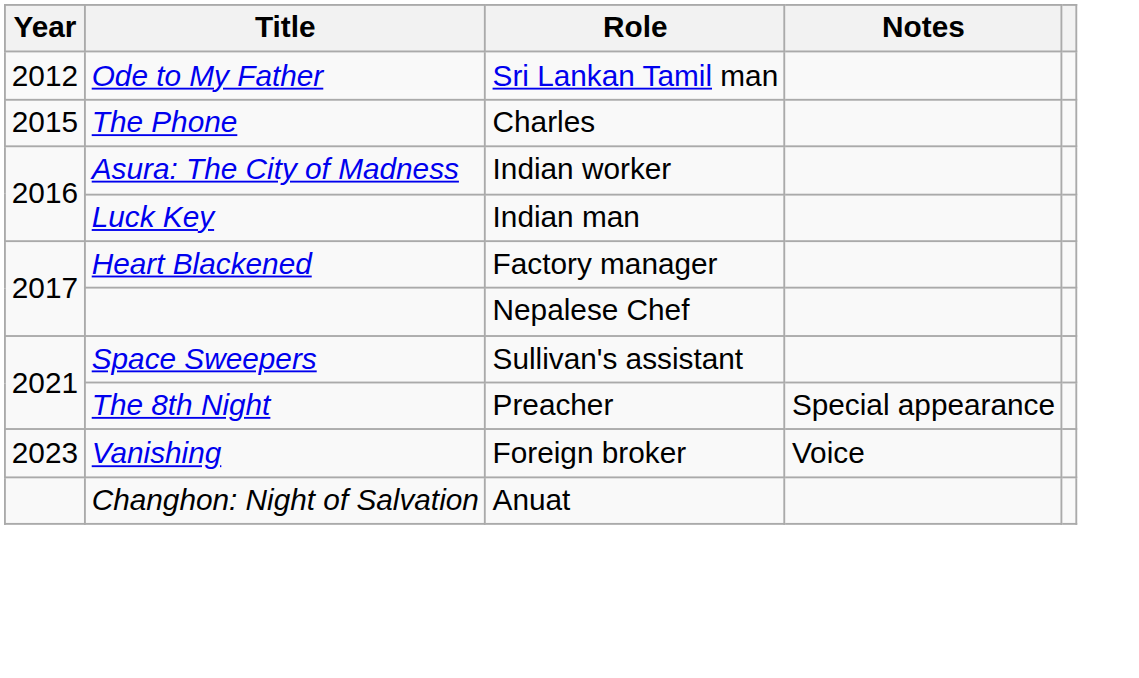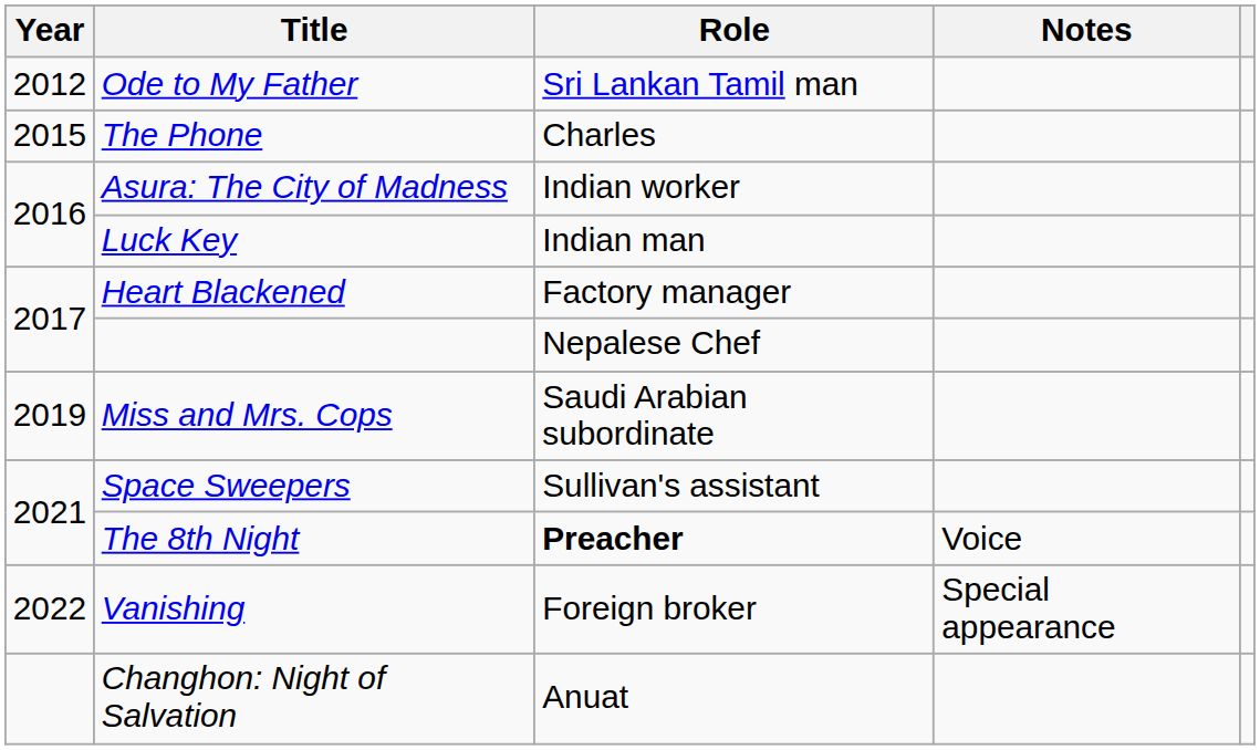+ row: 2019 | Miss and Mrs. Cops | Saudi Arabian subordinate
The 8th Night | Role: normal -> bold
The 8th Night | Notes: Special appearance -> Voice
Vanishing | Year: 2023 -> 2022
Vanishing | Notes: Voice -> Special appearance
